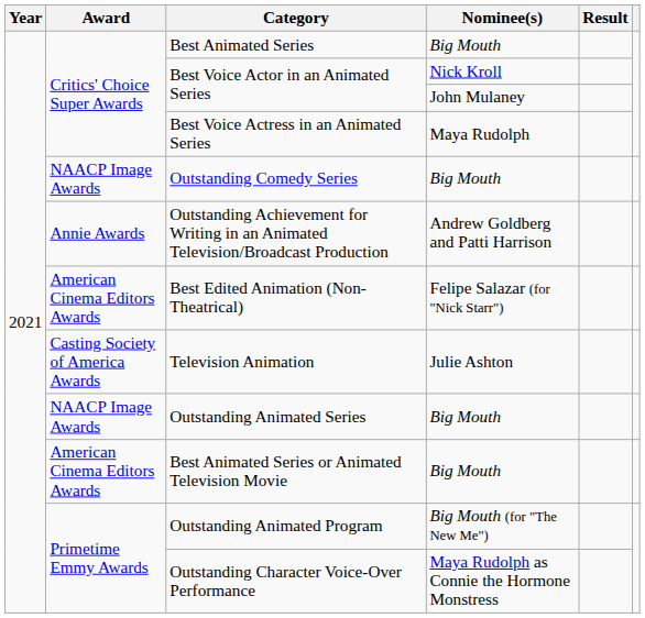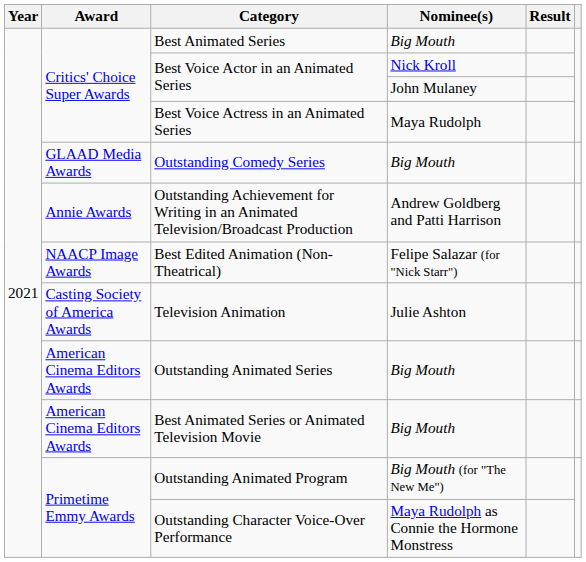Outstanding Comedy Series | Award: NAACP Image Awards -> GLAAD Media Awards
Best Edited Animation (Non-Theatrical) | Award: American Cinema Editors Awards -> NAACP Image Awards
Outstanding Animated Series | Award: NAACP Image Awards -> American Cinema Editors Awards
